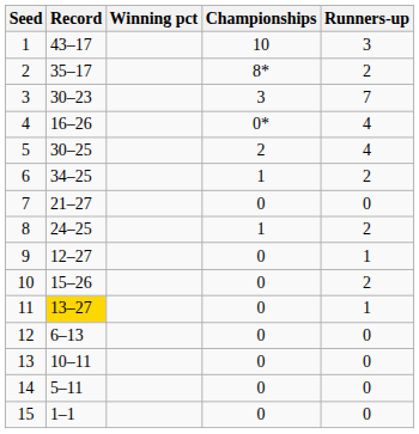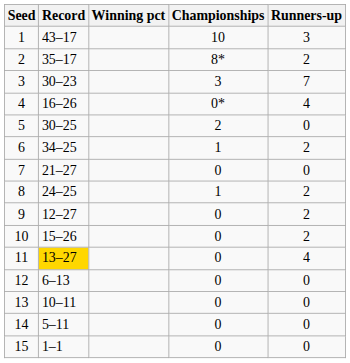5 | Runners-up: 4 -> 0
9 | Runners-up: 1 -> 2
11 | Runners-up: 1 -> 4
